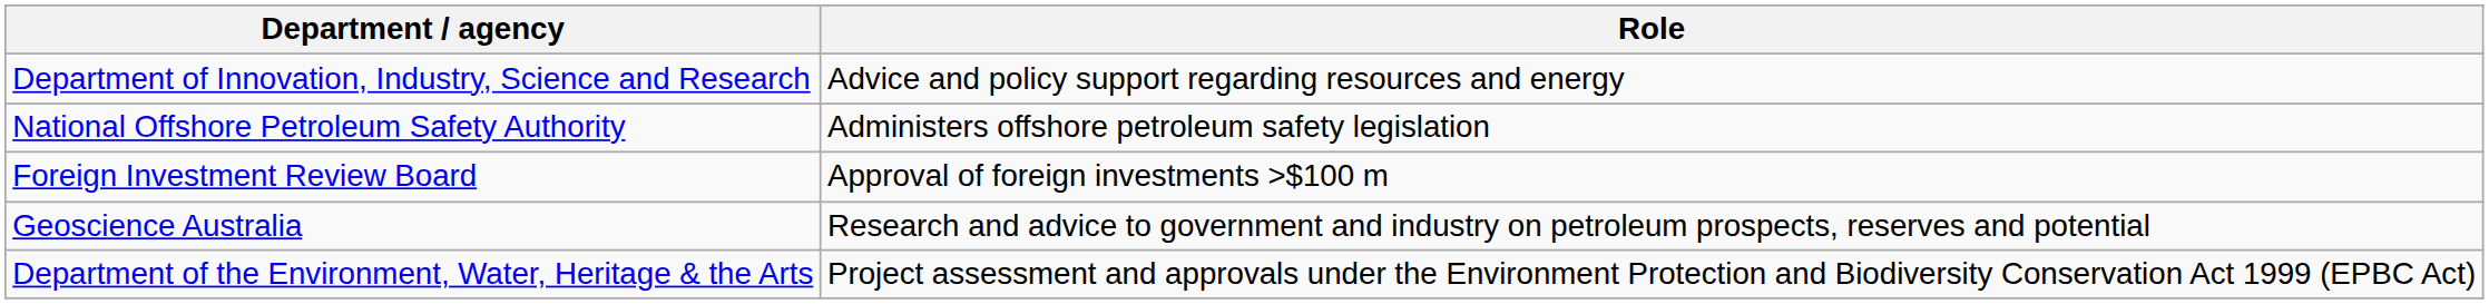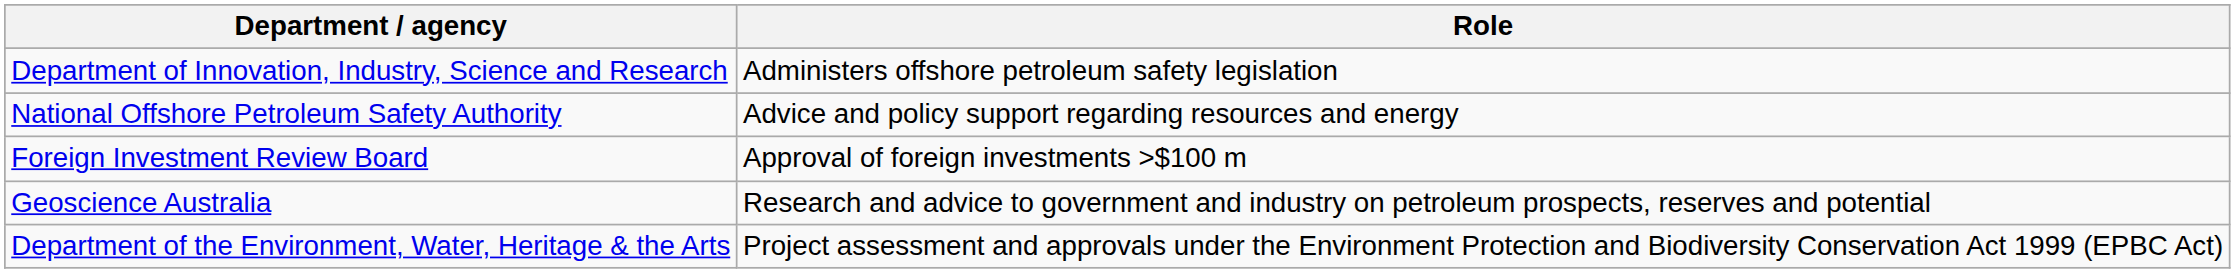Department of Innovation, Industry, Science and Research | Role: Advice and policy support regarding resources and energy -> Administers offshore petroleum safety legislation
National Offshore Petroleum Safety Authority | Role: Administers offshore petroleum safety legislation -> Advice and policy support regarding resources and energy
